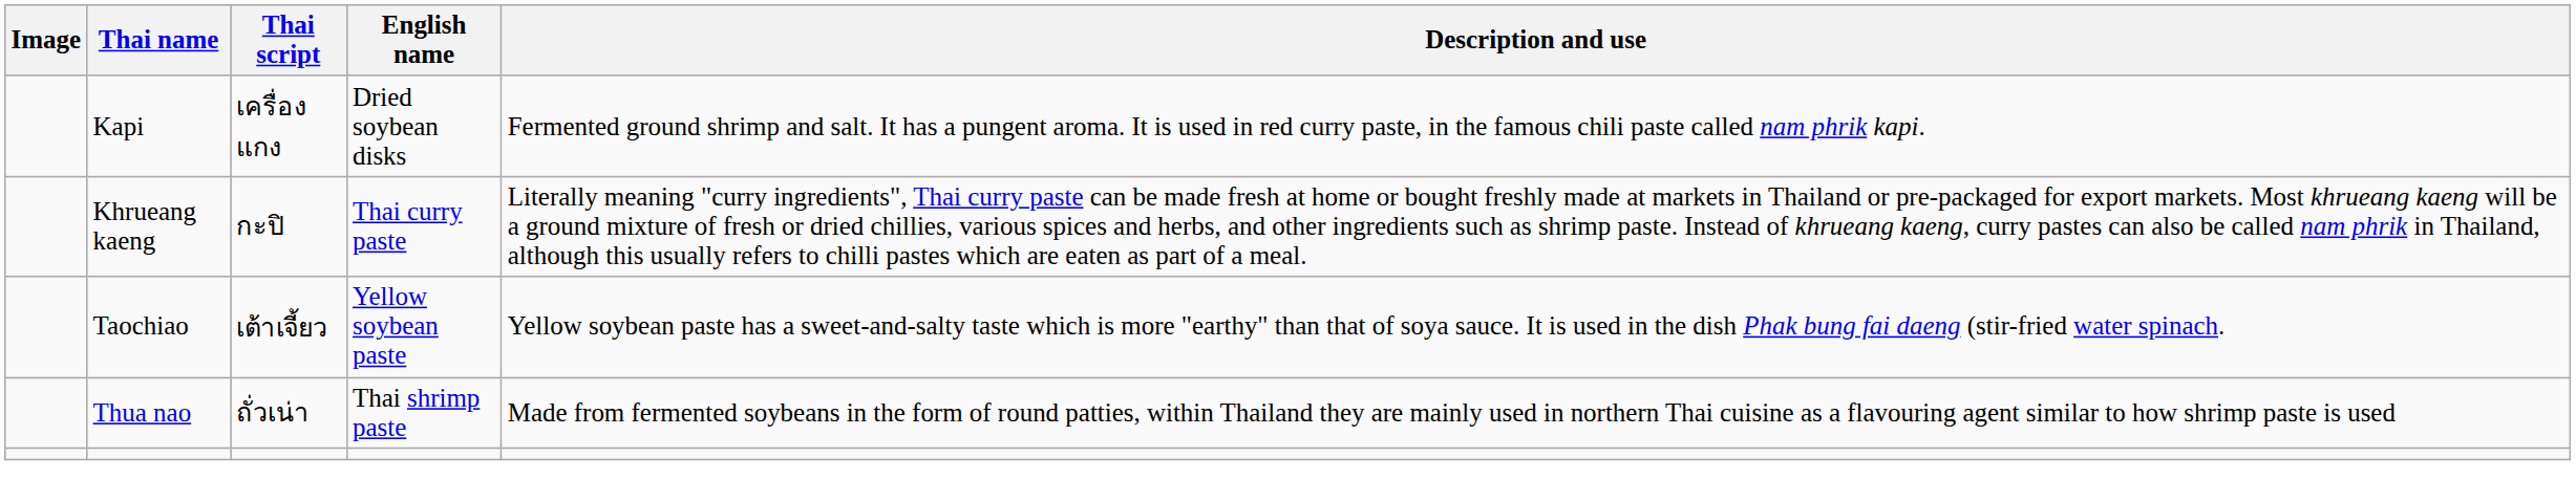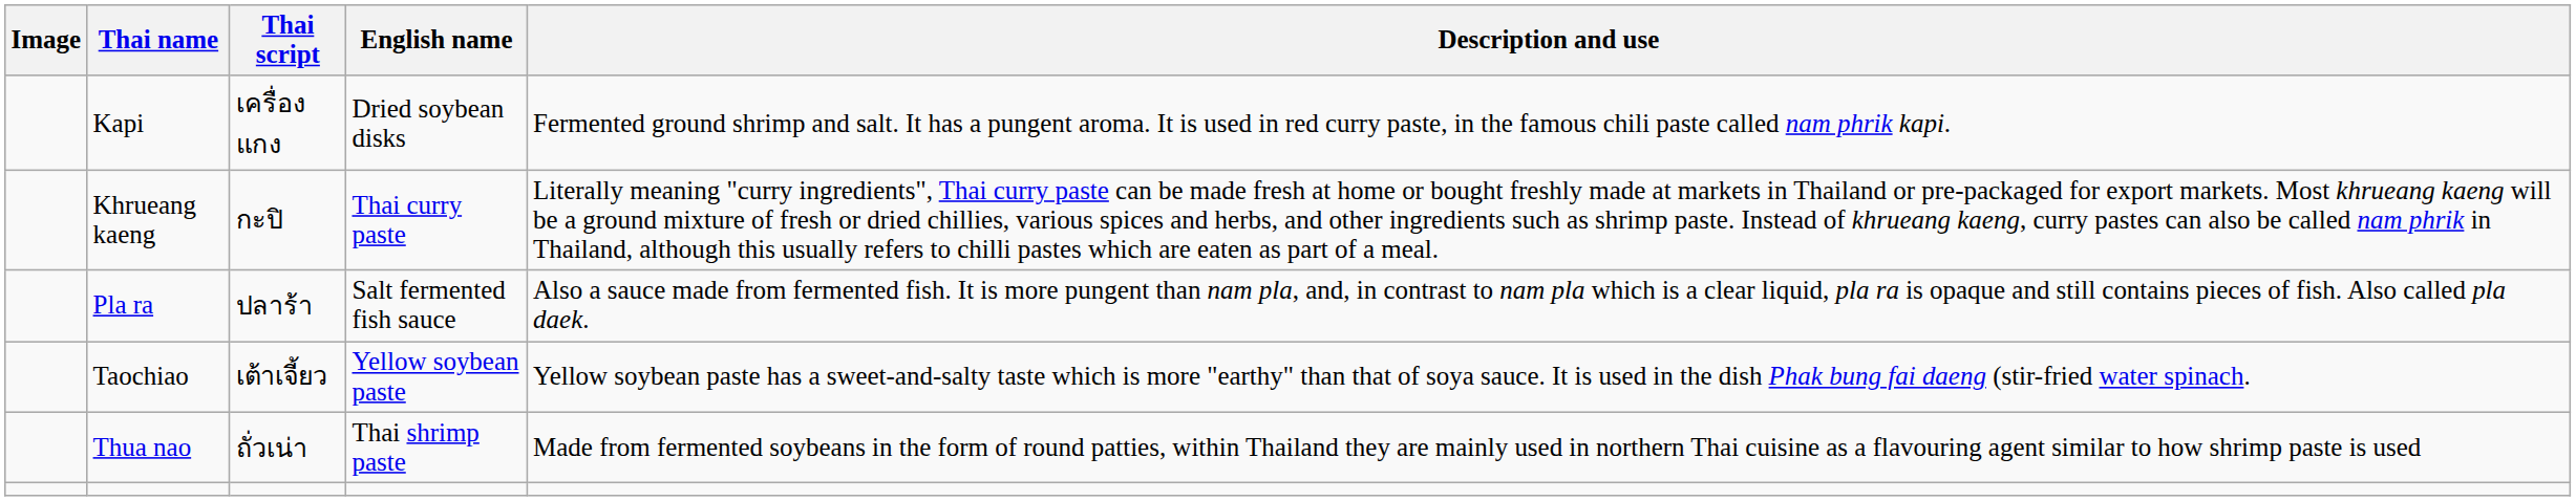+ row: Pla ra | ปลาร้า | Salt fermented fish sauce | Also a sauce made from fermented fish. It is more pungent than nam pla, and, in contrast to nam pla which is a clear liquid, pla ra is opaque and still contains pieces of fish. Also called pla daek.
